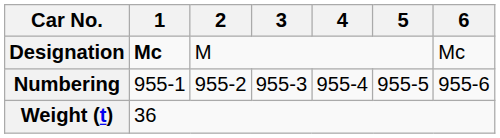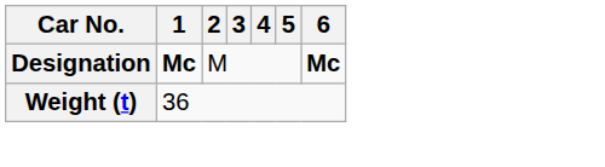Designation | 6: normal -> bold
- row: Numbering | 955-1 | 955-2 | 955-3 | 955-4 | 955-5 | 955-6
